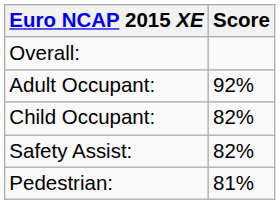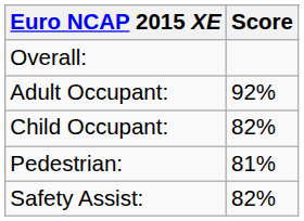rows swapped: Pedestrian: <-> Safety Assist:
